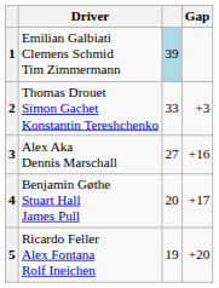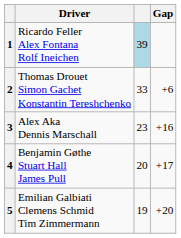1 | Driver: Emilian Galbiati Clemens Schmid Tim Zimmermann -> Ricardo Feller Alex Fontana Rolf Ineichen
2 | Gap: +3 -> +6
3 | column 3: 27 -> 23
5 | Driver: Ricardo Feller Alex Fontana Rolf Ineichen -> Emilian Galbiati Clemens Schmid Tim Zimmermann
